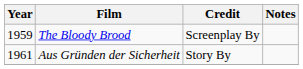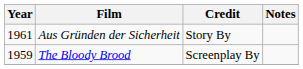rows swapped: The Bloody Brood <-> Aus Gründen der Sicherheit
